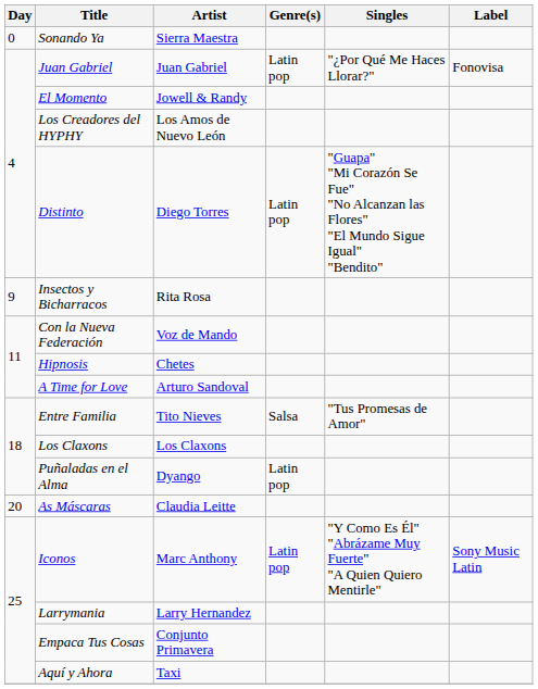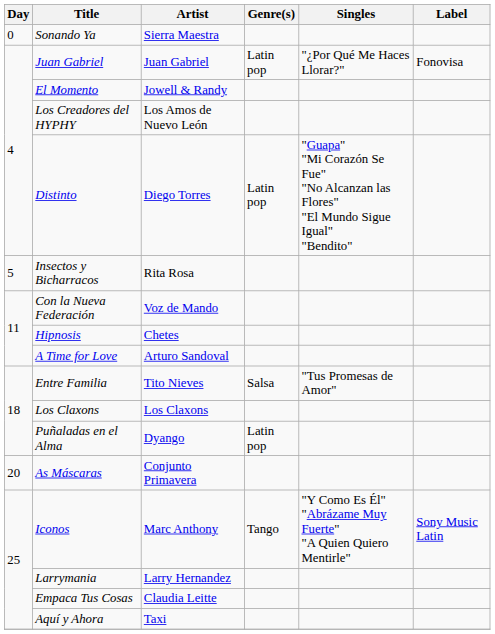Insectos y Bicharracos | Day: 9 -> 5
As Máscaras | Artist: Claudia Leitte -> Conjunto Primavera
Iconos | Genre(s): Latin pop -> Tango
Empaca Tus Cosas | Artist: Conjunto Primavera -> Claudia Leitte
